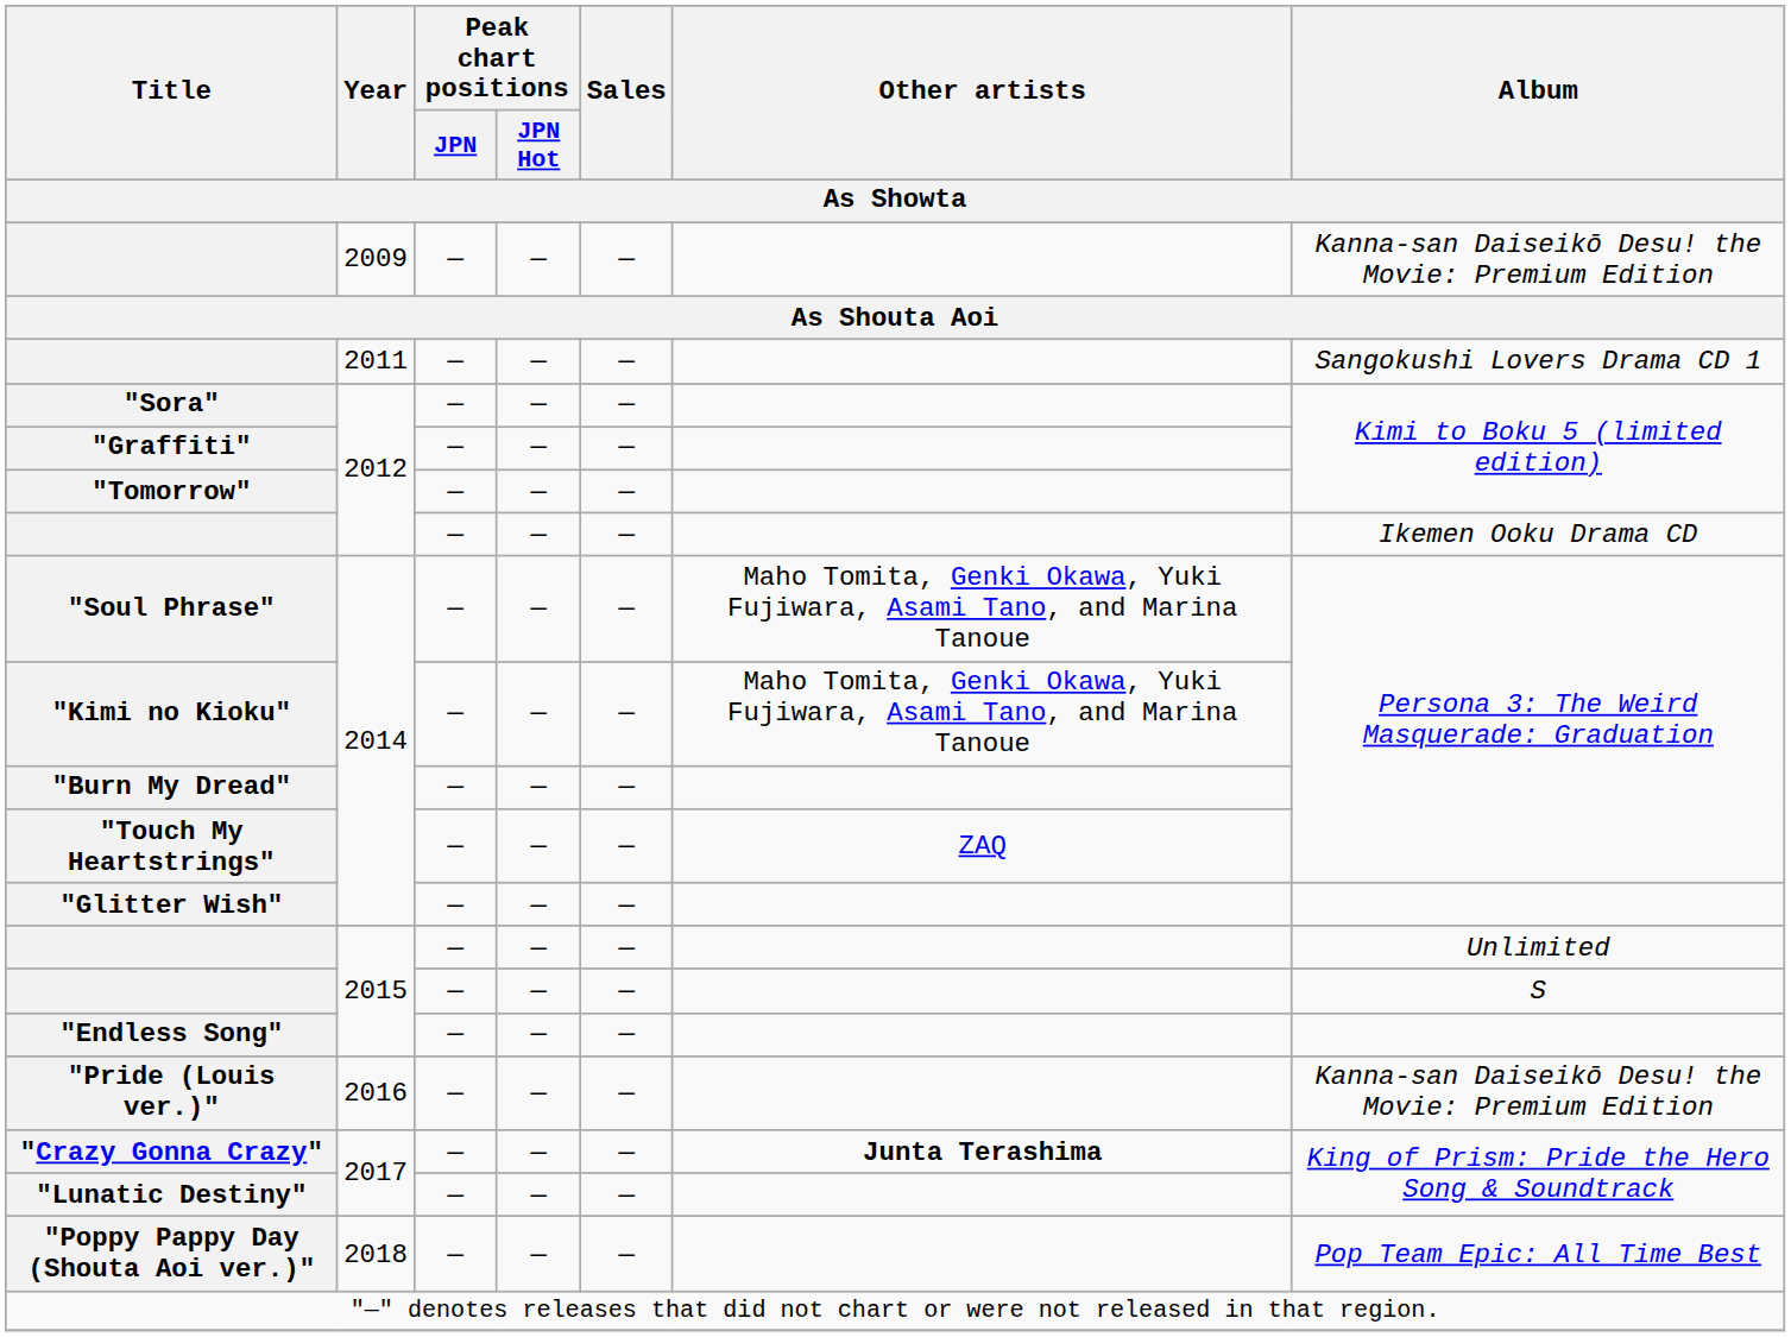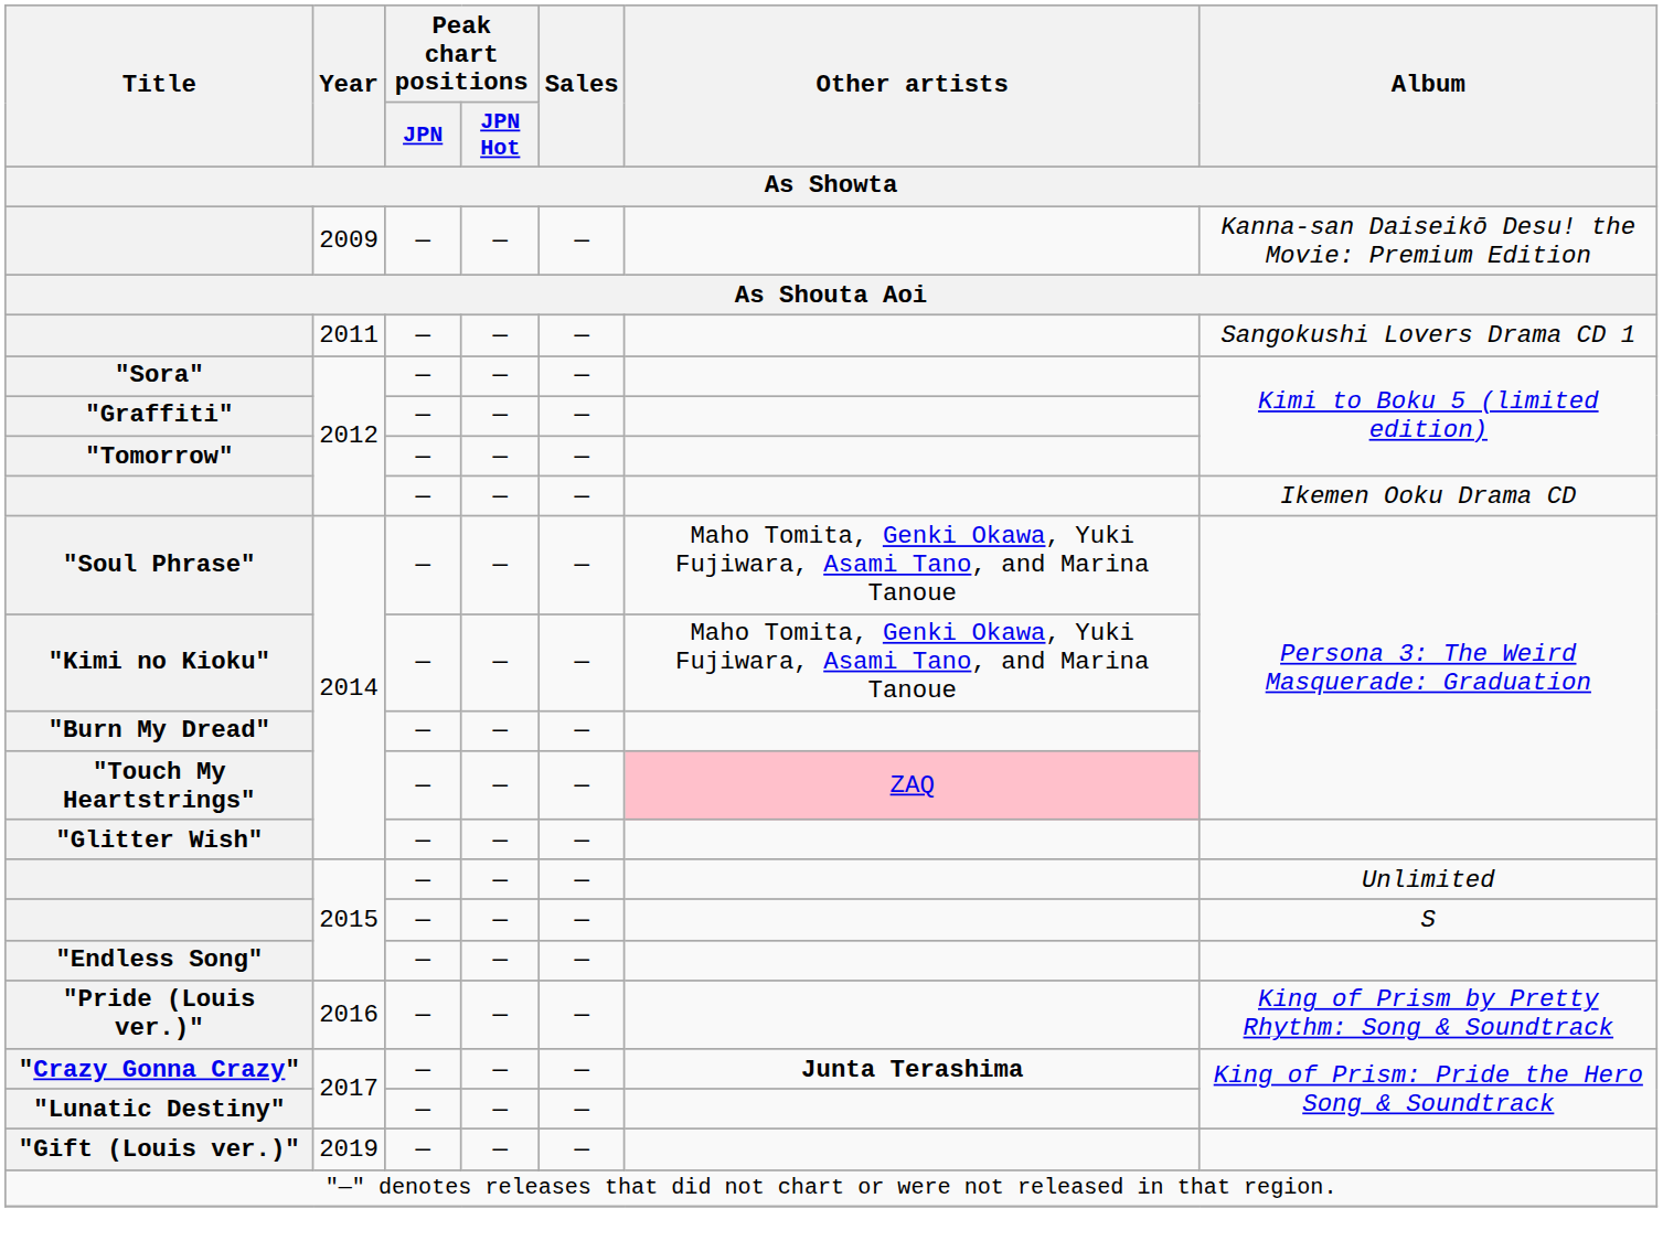"Touch My Heartstrings" | Other artists: no background -> pink background
"Pride (Louis ver.)" | Album: Kanna-san Daiseikō Desu! the Movie: Premium Edition -> King of Prism by Pretty Rhythm: Song & Soundtrack
- row: "Poppy Pappy Day (Shouta Aoi ver.)" | 2018 | — | — | — | Pop Team Epic: All Time Best
+ row: "Gift (Louis ver.)" | 2019 | — | — | —
